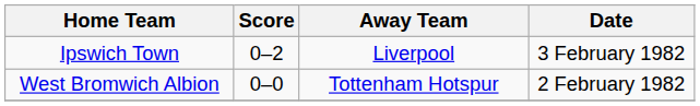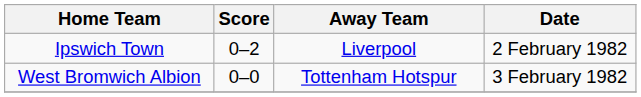Ipswich Town | Date: 3 February 1982 -> 2 February 1982
West Bromwich Albion | Date: 2 February 1982 -> 3 February 1982
